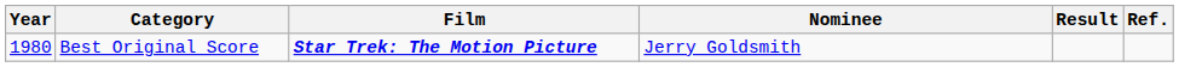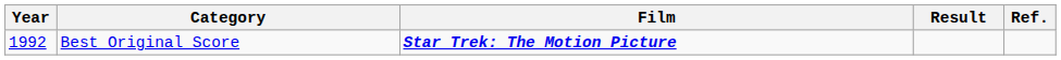- column: Nominee | Jerry Goldsmith
Best Original Score | Year: 1980 -> 1992
